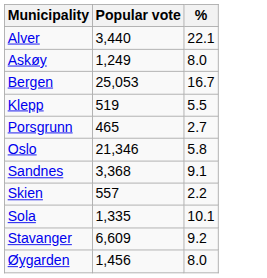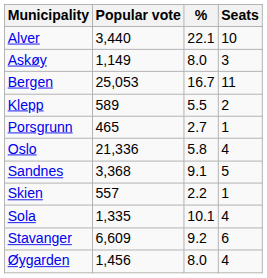+ column: Seats | 10 | 3 | 11 | 2 | 1 | 4 | 5 | 1 | 4 | 6 | 4
Askøy | Popular vote: 1,249 -> 1,149
Klepp | Popular vote: 519 -> 589
Oslo | Popular vote: 21,346 -> 21,336
